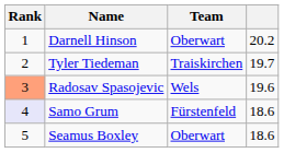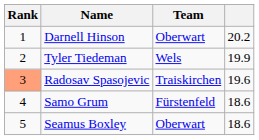Tyler Tiedeman | Team: Traiskirchen -> Wels
Tyler Tiedeman | column 4: 19.7 -> 19.9
Radosav Spasojevic | Team: Wels -> Traiskirchen
Samo Grum | Rank: lavender background -> no background
